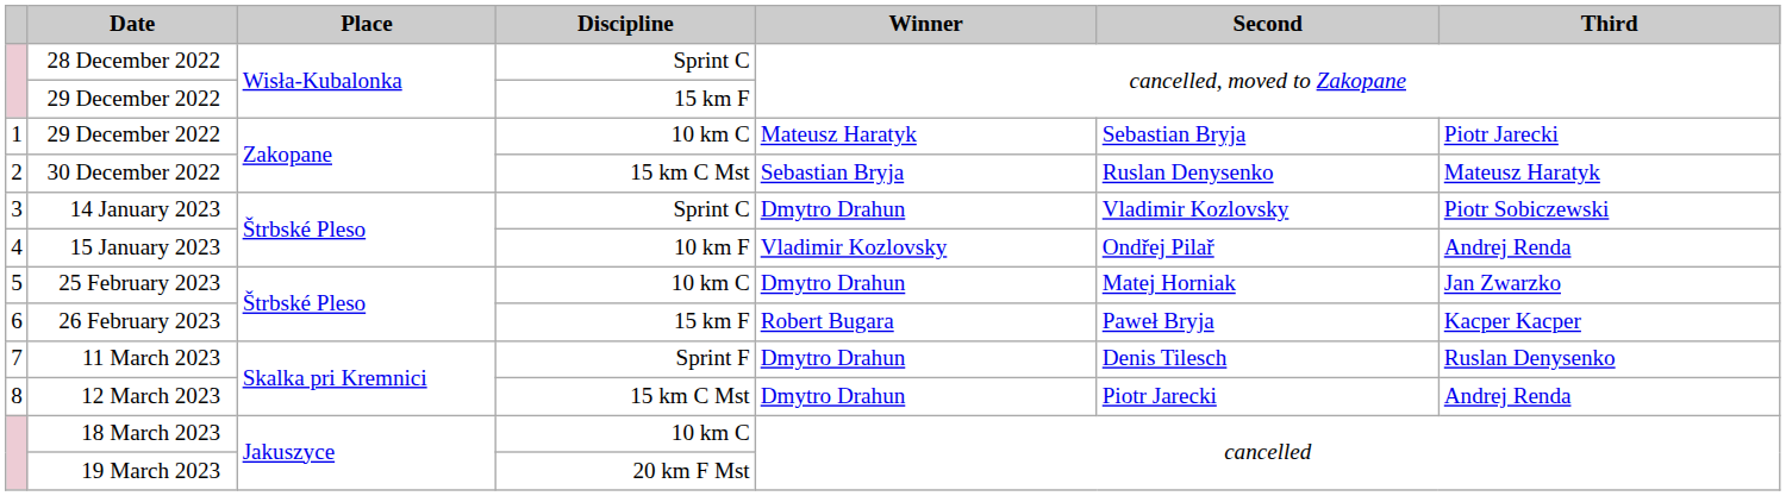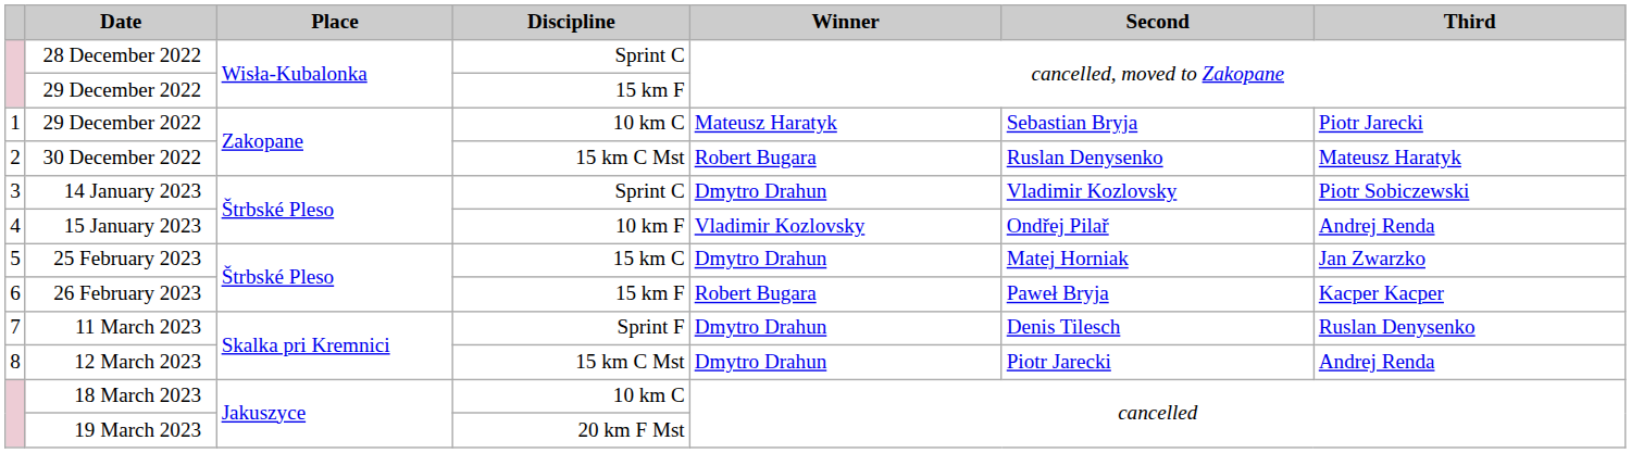30 December 2022 | Winner: Sebastian Bryja -> Robert Bugara
25 February 2023 | Discipline: 10 km C -> 15 km C
